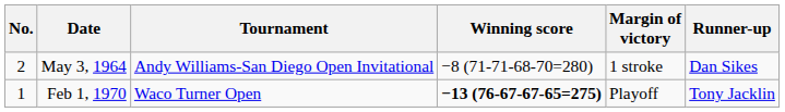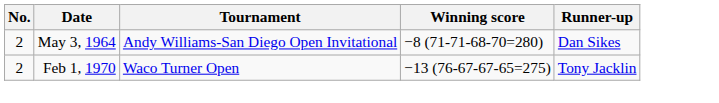- column: Margin of victory | 1 stroke | Playoff
Feb 1, 1970 | No.: 1 -> 2
Feb 1, 1970 | Winning score: bold -> normal
